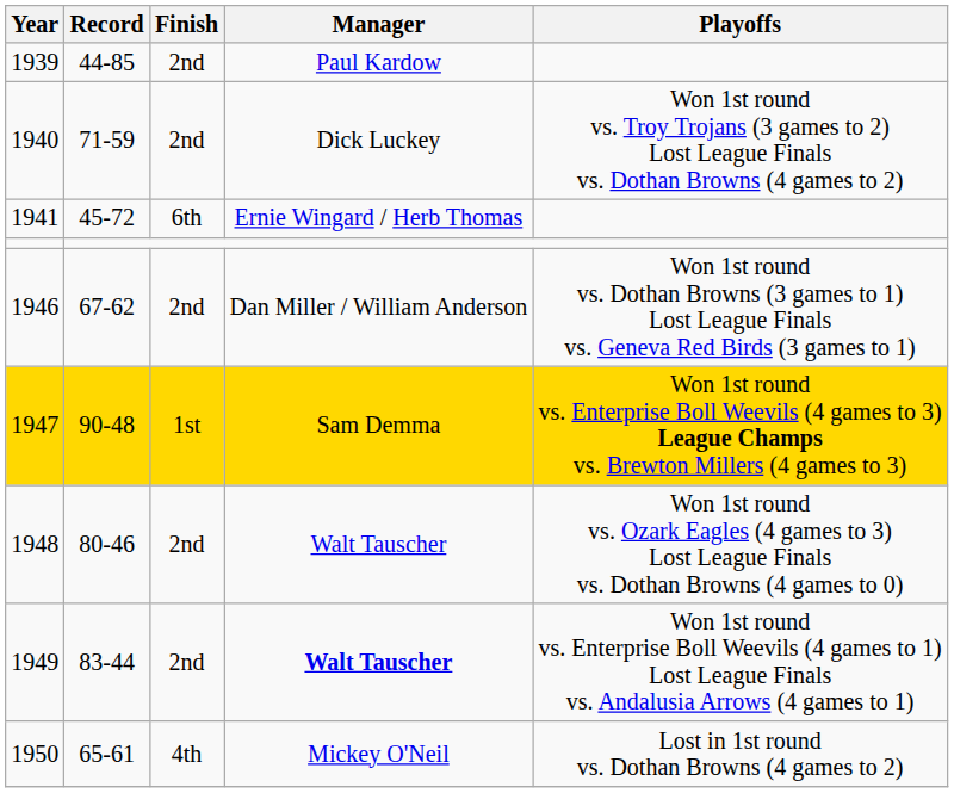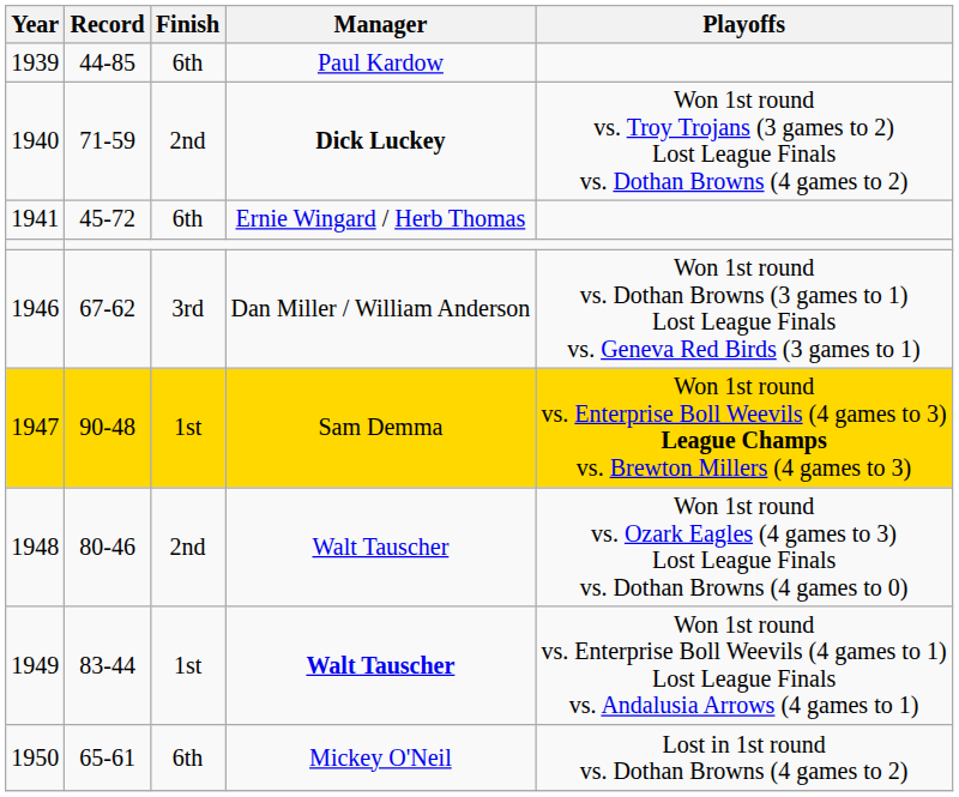1939 | Finish: 2nd -> 6th
1940 | Manager: normal -> bold
1946 | Finish: 2nd -> 3rd
1949 | Finish: 2nd -> 1st
1950 | Finish: 4th -> 6th
